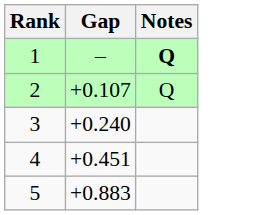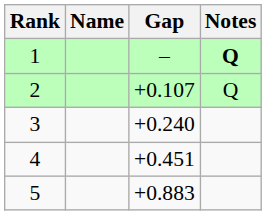+ column: Name
